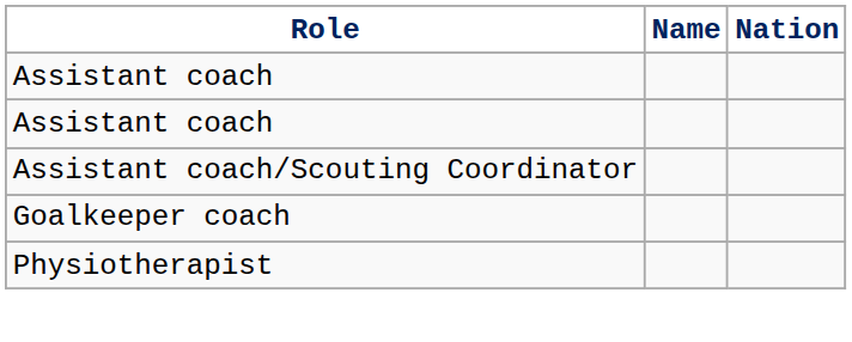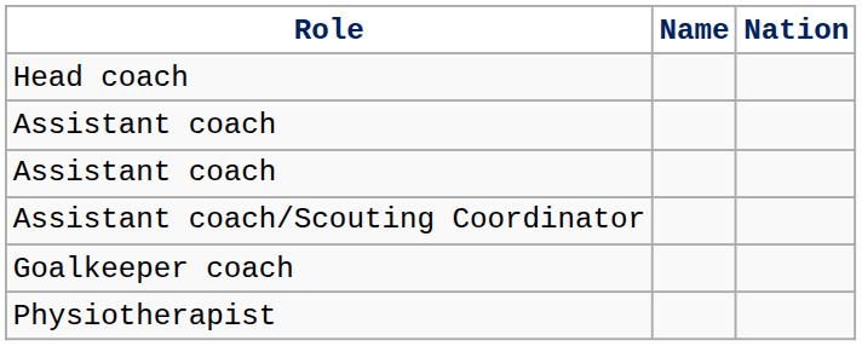+ row: Head coach
